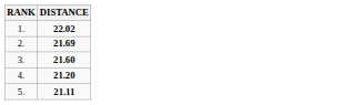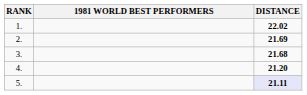+ column: 1981 WORLD BEST PERFORMERS
3. | DISTANCE: 21.60 -> 21.68
5. | DISTANCE: no background -> lavender background
